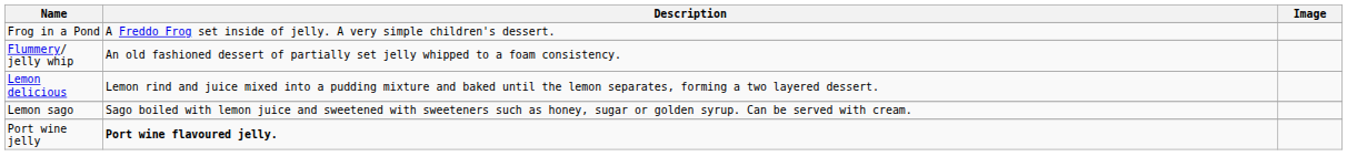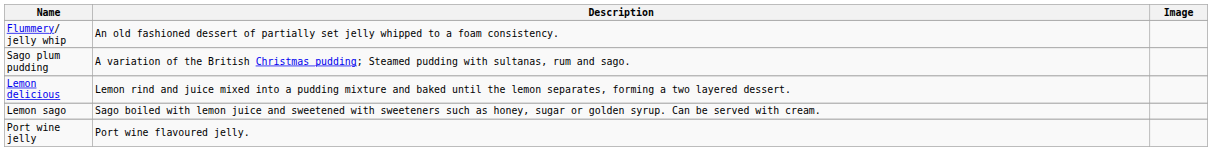- row: Frog in a Pond | A Freddo Frog set inside of jelly. A very simple children's dessert.
+ row: Sago plum pudding | A variation of the British Christmas pudding; Steamed pudding with sultanas, rum and sago.
Port wine jelly | Description: bold -> normal
